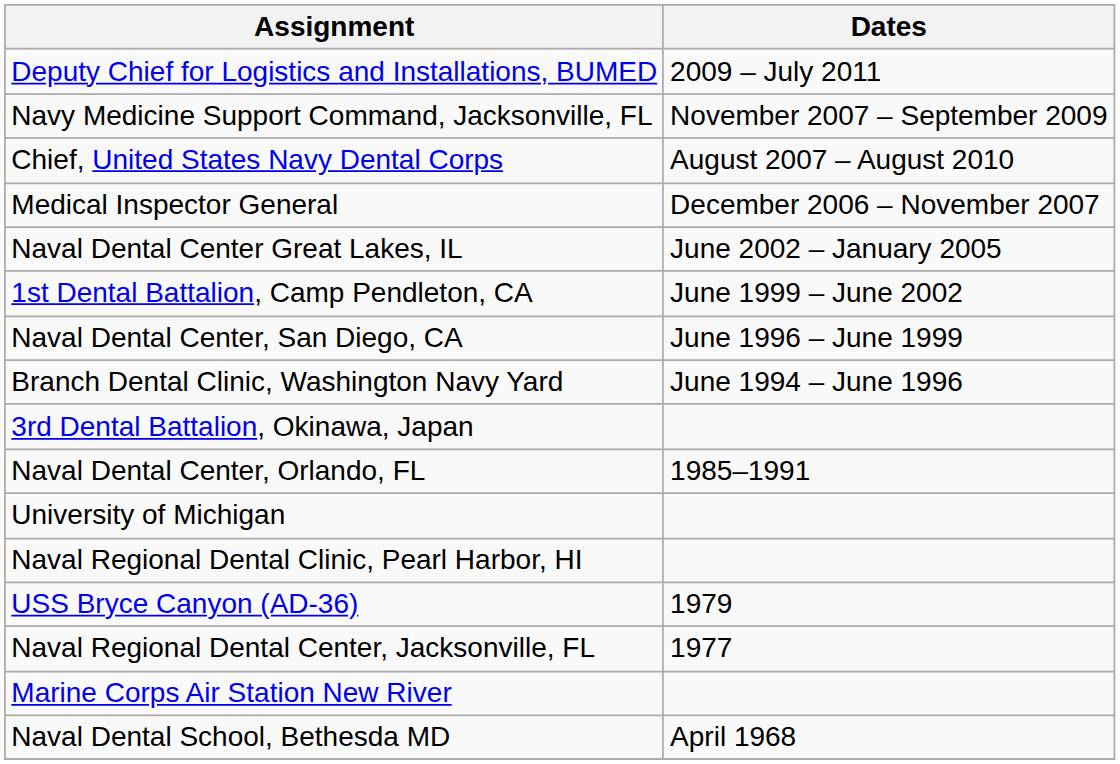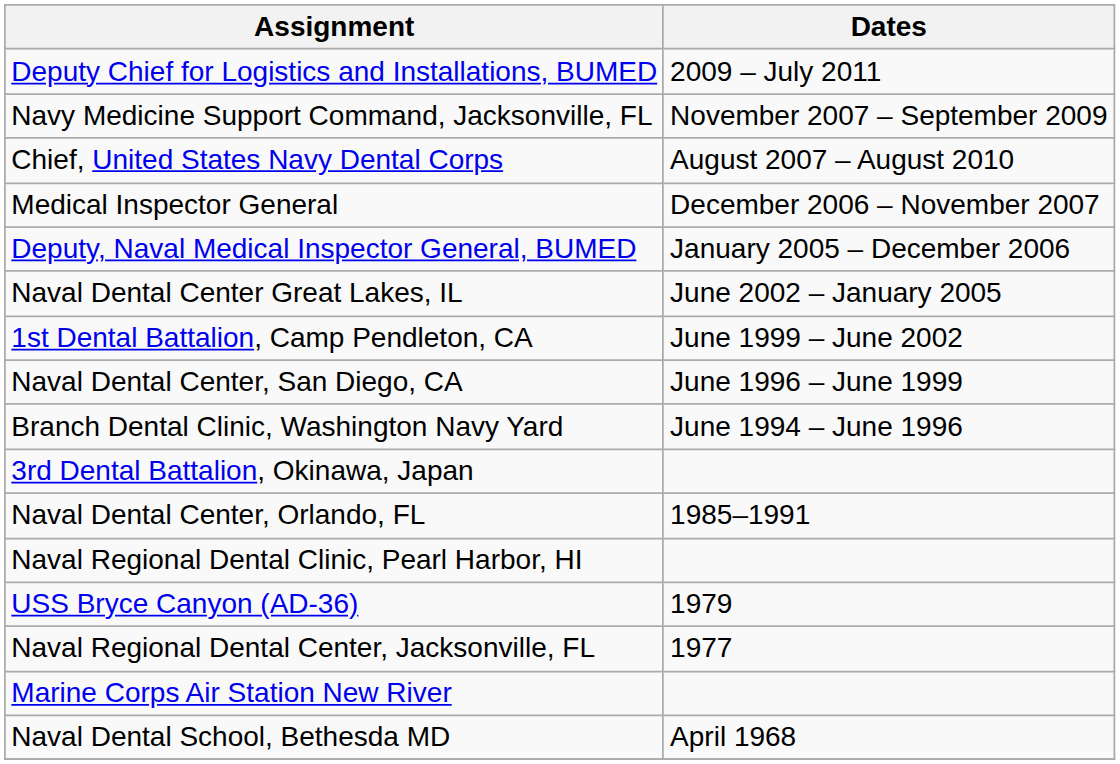+ row: Deputy, Naval Medical Inspector General, BUMED | January 2005 – December 2006
- row: University of Michigan
